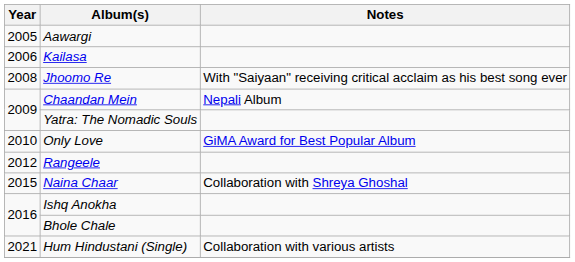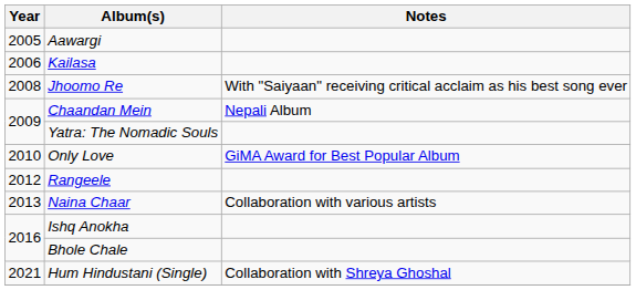Naina Chaar | Year: 2015 -> 2013
Naina Chaar | Notes: Collaboration with Shreya Ghoshal -> Collaboration with various artists
Hum Hindustani (Single) | Notes: Collaboration with various artists -> Collaboration with Shreya Ghoshal
